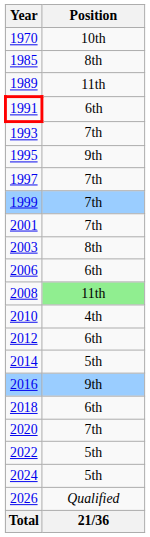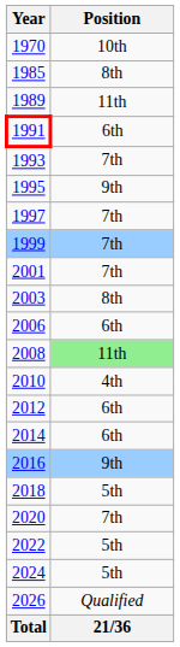2014 | Position: 5th -> 6th
2018 | Position: 6th -> 5th
